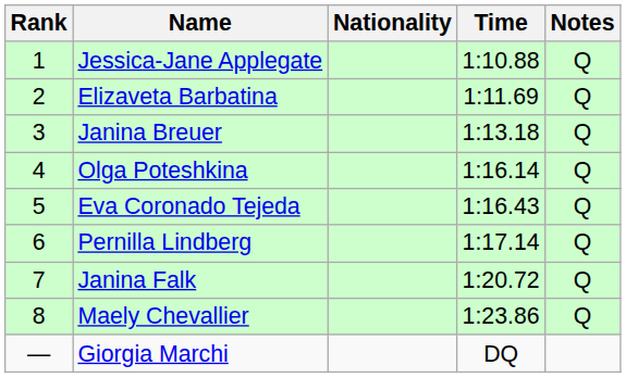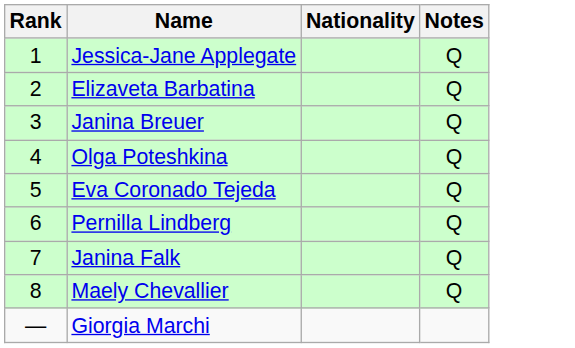- column: Time | 1:10.88 | 1:11.69 | 1:13.18 | 1:16.14 | 1:16.43 | 1:17.14 | 1:20.72 | 1:23.86 | DQ
